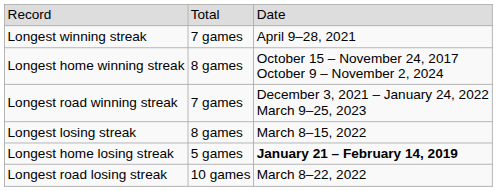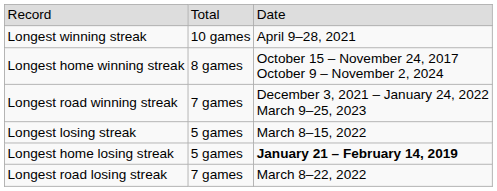Longest winning streak | column 2: 7 games -> 10 games
Longest losing streak | column 2: 8 games -> 5 games
Longest road losing streak | column 2: 10 games -> 7 games
